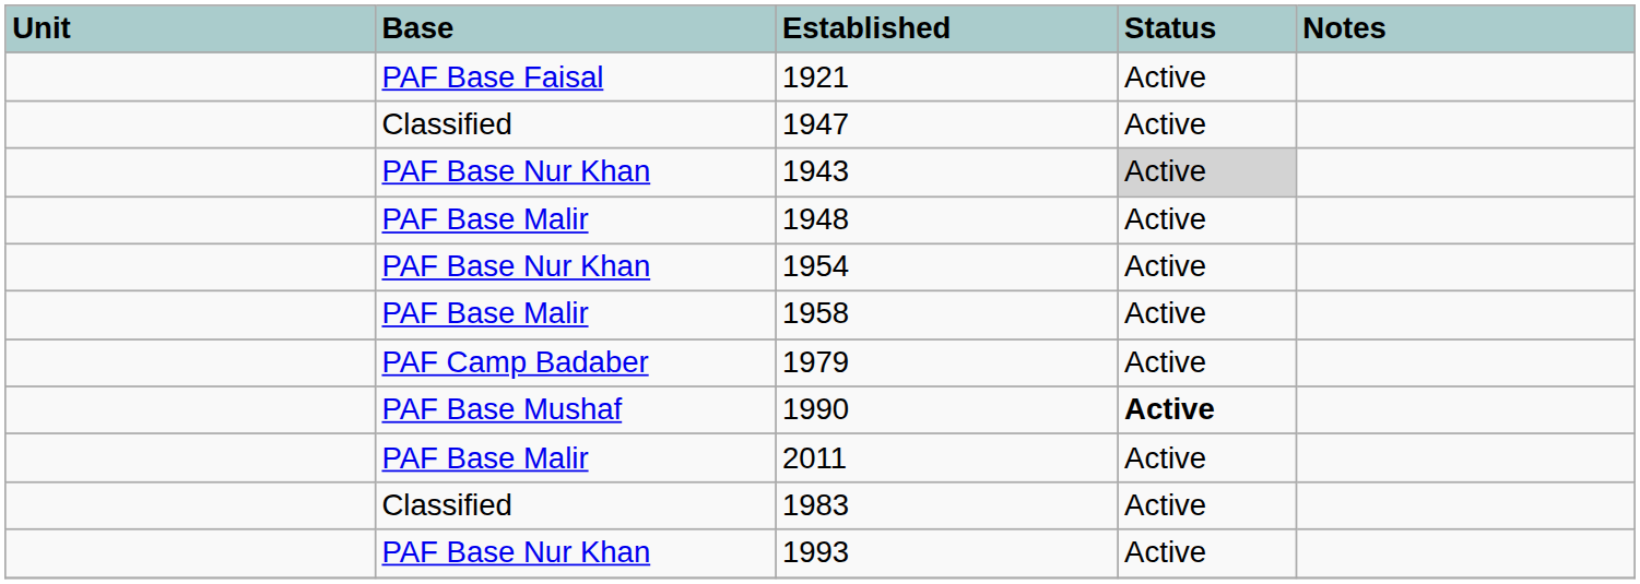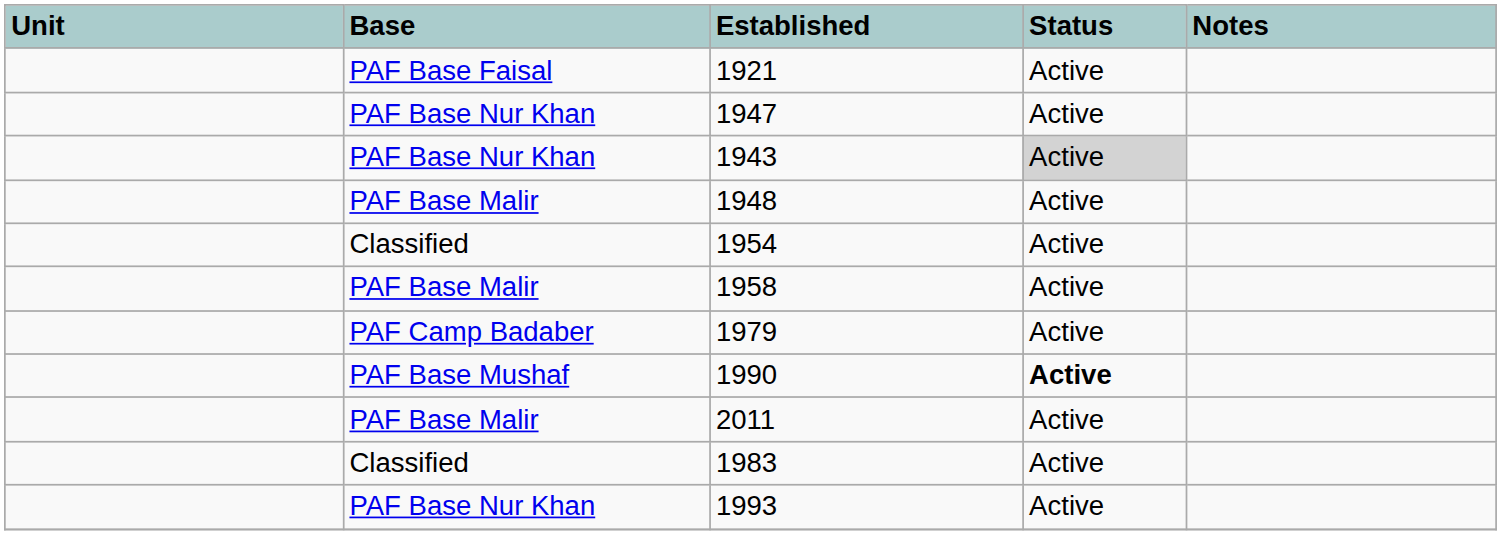1947 | Base: Classified -> PAF Base Nur Khan
1954 | Base: PAF Base Nur Khan -> Classified
